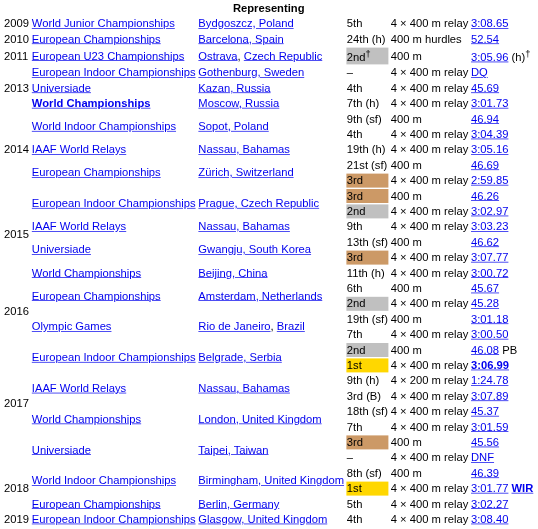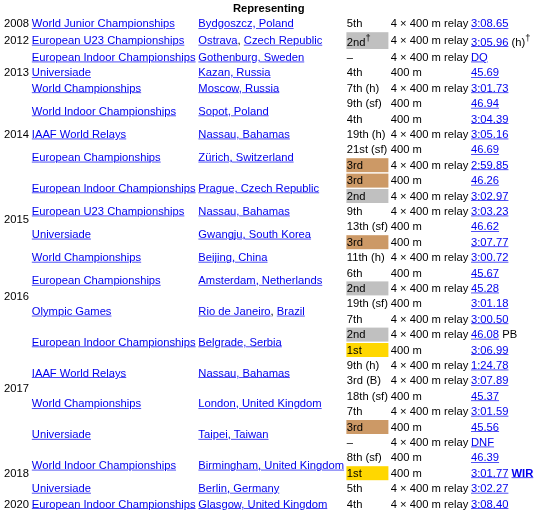Bydgoszcz, Poland / 5th | column 1: 2009 -> 2008
- row: 2010 | European Championships | Barcelona, Spain | 24th (h) | 400 m hurdles | 52.54
2nd† | column 1: 2011 -> 2012
2nd† | column 5: 400 m -> 4 × 400 m relay
Kazan, Russia / 4th | column 5: 4 × 400 m relay -> 400 m
7th (h) | column 2: bold -> normal
Sopot, Poland / 4th | column 5: 4 × 400 m relay -> 400 m
9th | column 2: IAAF World Relays -> European U23 Championships
Gwangju, South Korea / 3rd | column 5: 4 × 400 m relay -> 400 m
Belgrade, Serbia / 2nd | column 5: 400 m -> 4 × 400 m relay
Belgrade, Serbia / 1st | column 5: 4 × 400 m relay -> 400 m
Belgrade, Serbia / 1st | column 6: bold -> normal
9th (h) | column 5: 4 × 200 m relay -> 4 × 400 m relay
18th (sf) | column 5: 4 × 400 m relay -> 400 m
Birmingham, United Kingdom / 1st | column 5: 4 × 400 m relay -> 400 m
Berlin, Germany / 5th | column 2: European Championships -> Universiade
Glasgow, United Kingdom / 4th | column 1: 2019 -> 2020
